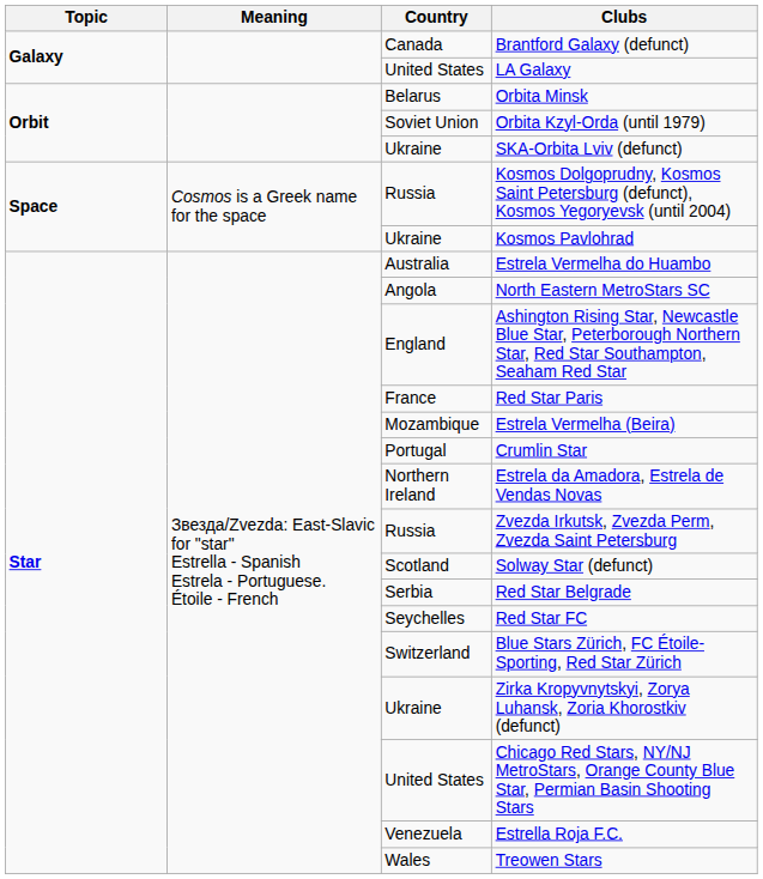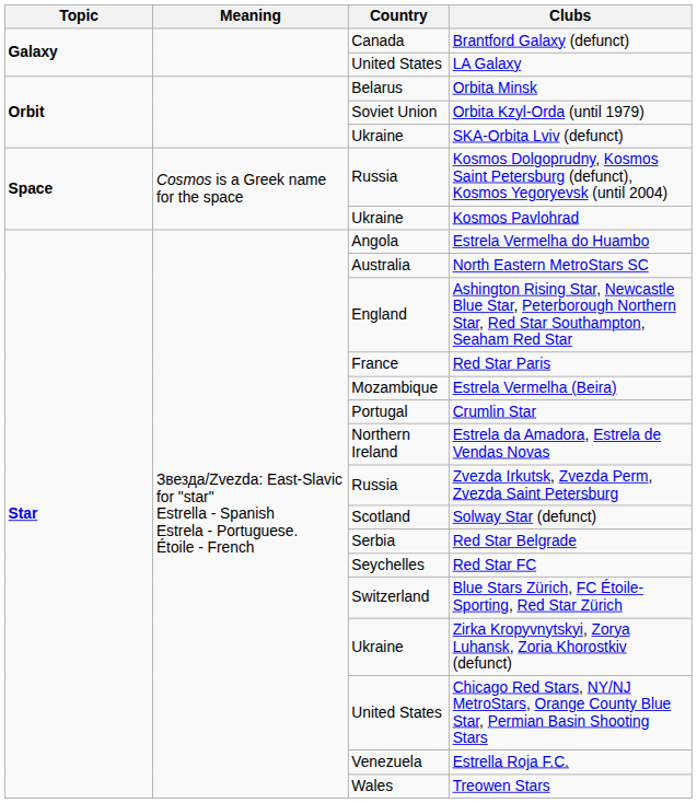Estrela Vermelha do Huambo | Country: Australia -> Angola
North Eastern MetroStars SC | Country: Angola -> Australia
